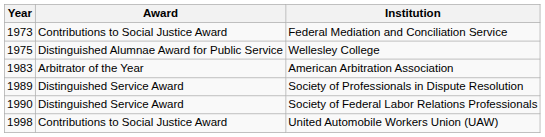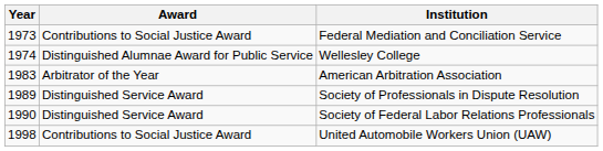Wellesley College | Year: 1975 -> 1974
